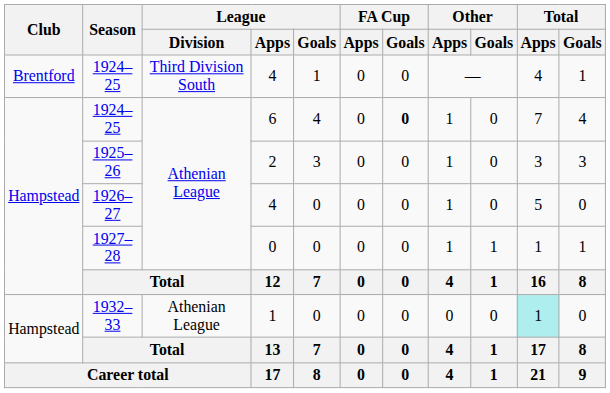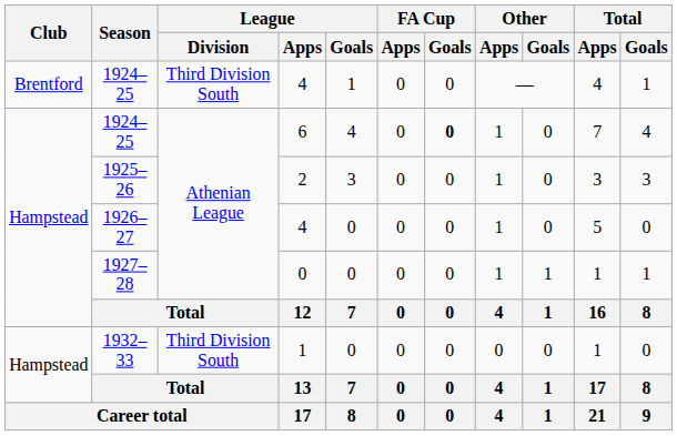1932–33 | League / Division: Athenian League -> Third Division South
1932–33 | Total / Apps: paleturquoise background -> no background
